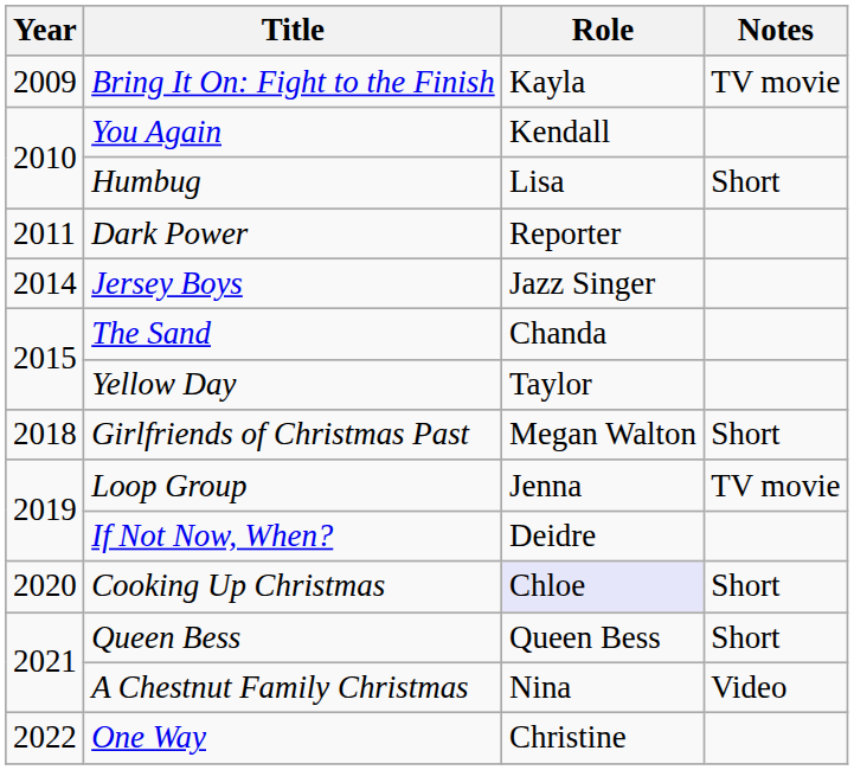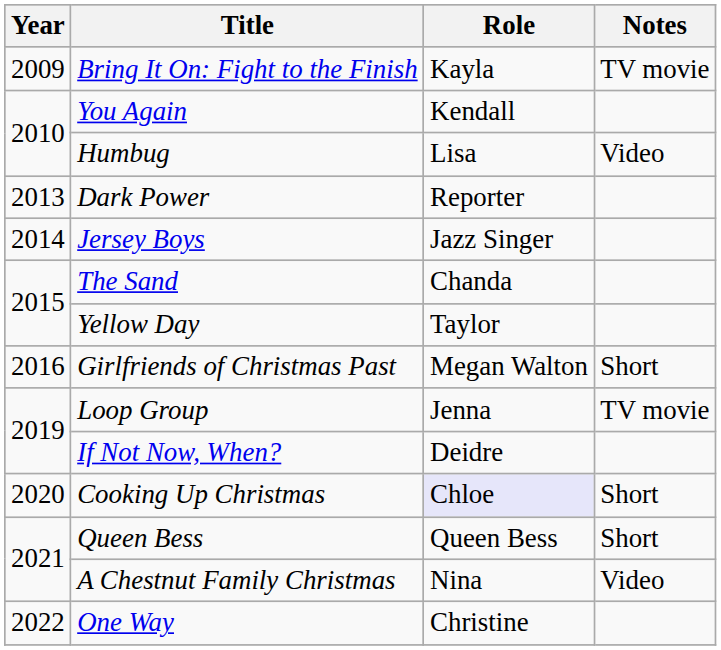Humbug | Notes: Short -> Video
Dark Power | Year: 2011 -> 2013
Girlfriends of Christmas Past | Year: 2018 -> 2016
